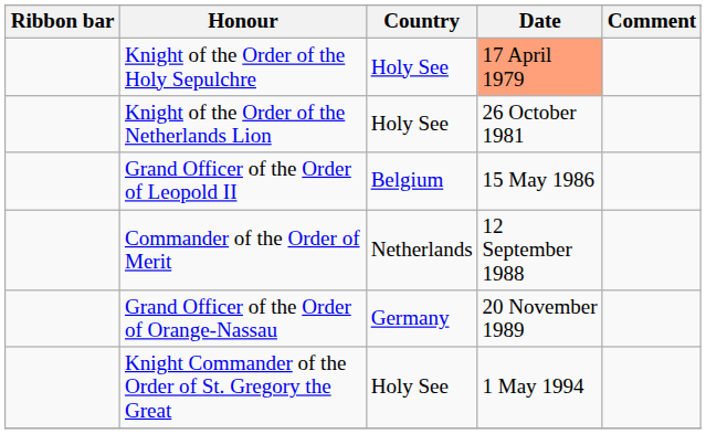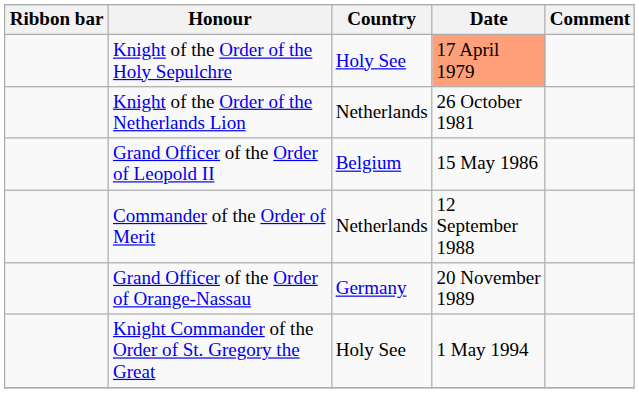Knight of the Order of the Netherlands Lion | Country: Holy See -> Netherlands
